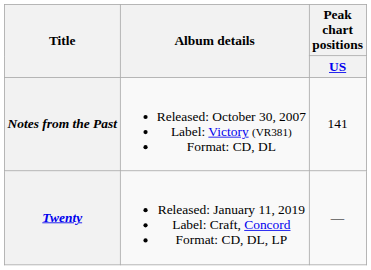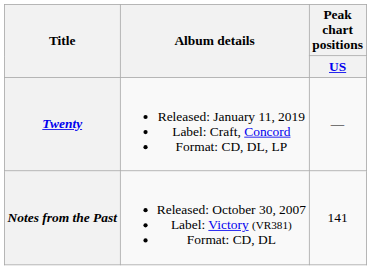rows swapped: Notes from the Past <-> Twenty
